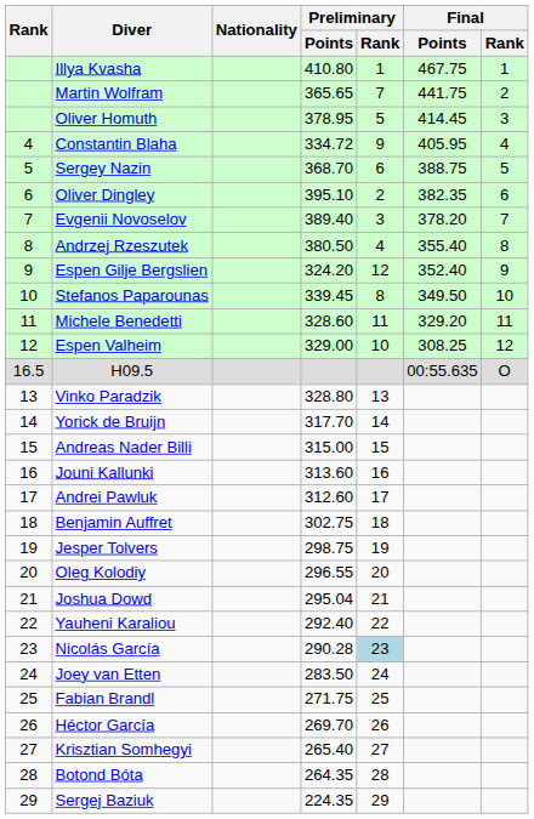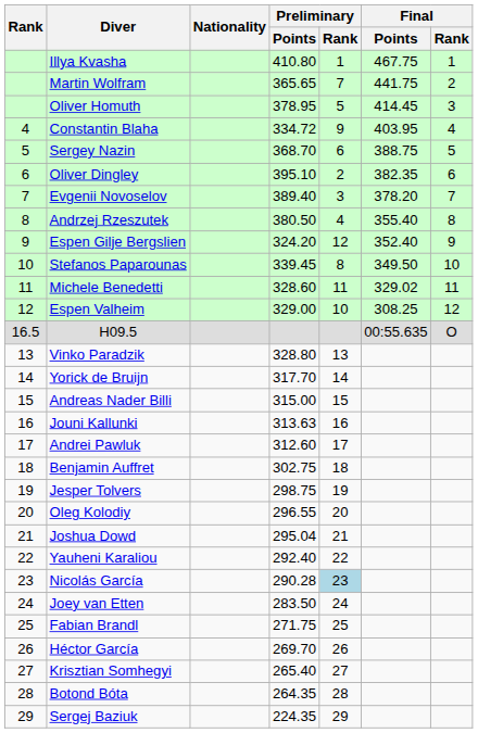Constantin Blaha | Final / Points: 405.95 -> 403.95
Michele Benedetti | Final / Points: 329.20 -> 329.02
Jouni Kallunki | Preliminary / Points: 313.60 -> 313.63
